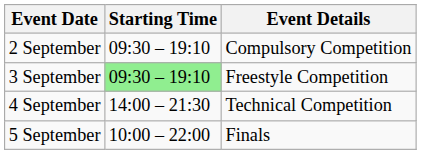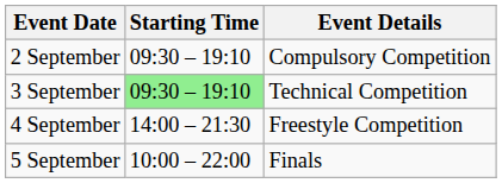3 September | Event Details: Freestyle Competition -> Technical Competition
4 September | Event Details: Technical Competition -> Freestyle Competition
